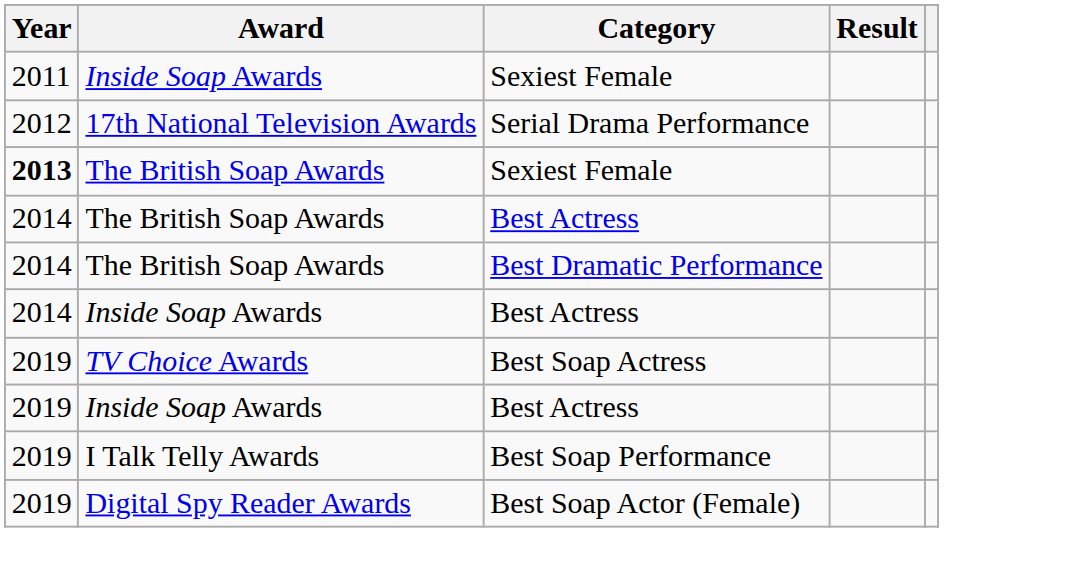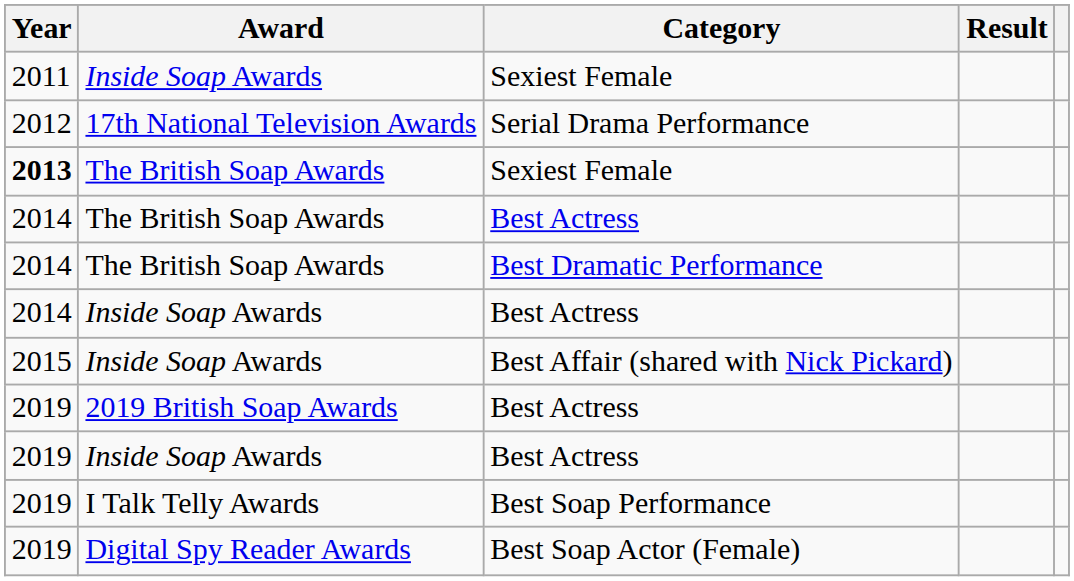+ row: 2015 | Inside Soap Awards | Best Affair (shared with Nick Pickard)
- row: 2019 | TV Choice Awards | Best Soap Actress
+ row: 2019 | 2019 British Soap Awards | Best Actress
